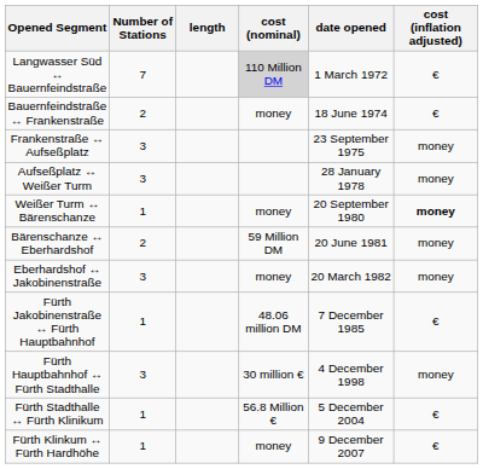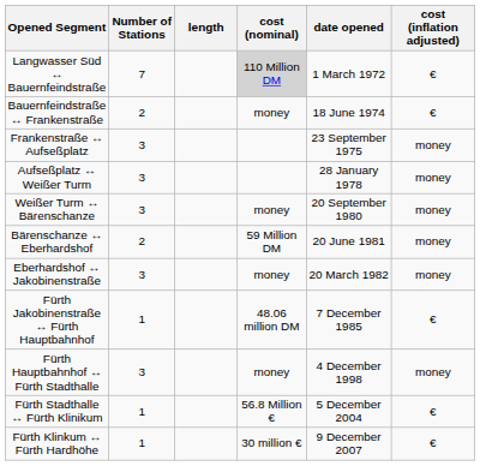Weißer Turm ↔ Bärenschanze | Number of Stations: 1 -> 3
Weißer Turm ↔ Bärenschanze | cost (inflation adjusted): bold -> normal
Fürth Hauptbahnhof ↔ Fürth Stadthalle | cost (nominal): 30 million € -> money
Fürth Klinkum ↔ Fürth Hardhöhe | cost (nominal): money -> 30 million €
